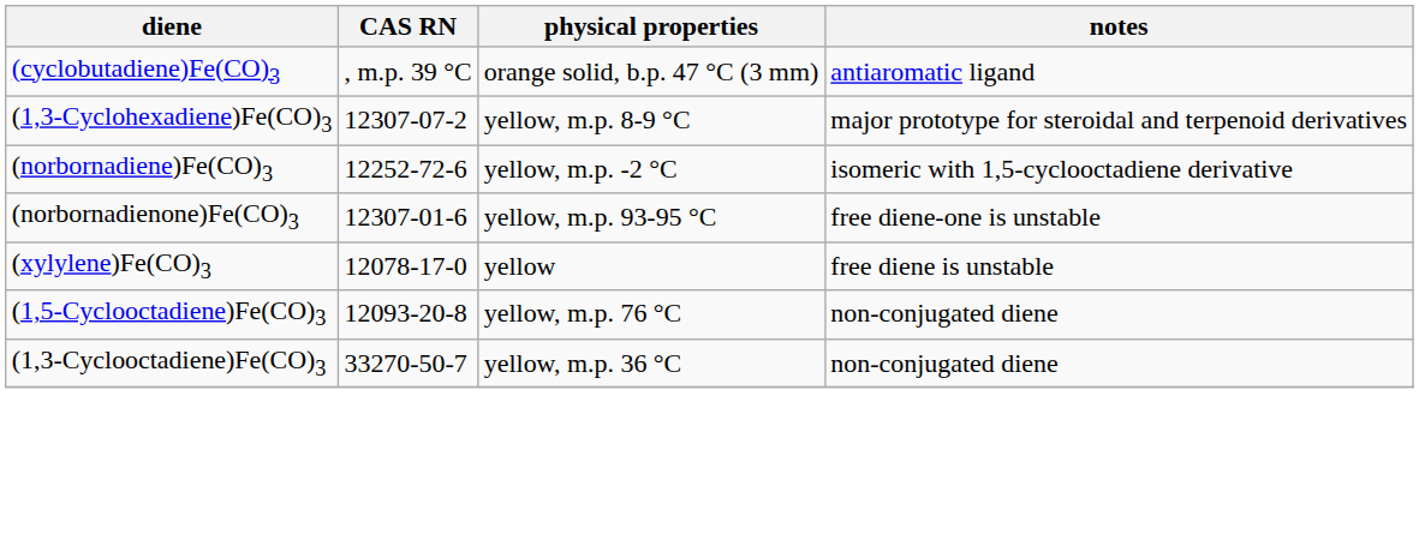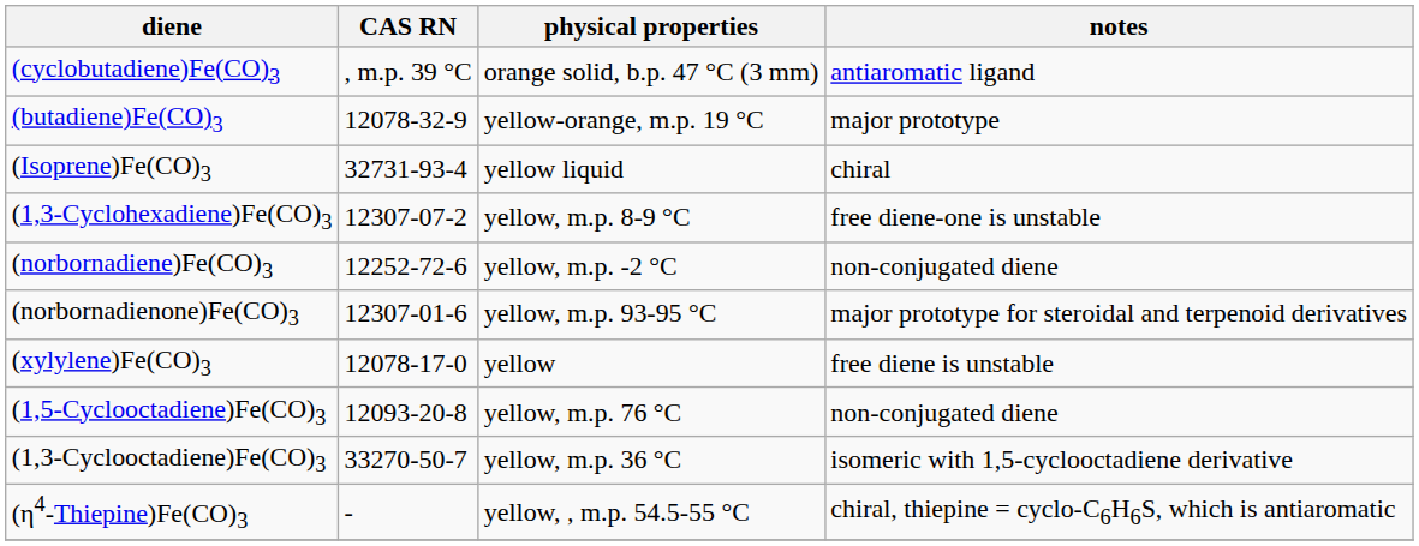+ row: (butadiene)Fe(CO)3 | 12078-32-9 | yellow-orange, m.p. 19 °C | major prototype
+ row: (Isoprene)Fe(CO)3 | 32731-93-4 | yellow liquid | chiral
(1,3-Cyclohexadiene)Fe(CO)3 | notes: major prototype for steroidal and terpenoid derivatives -> free diene-one is unstable
(norbornadiene)Fe(CO)3 | notes: isomeric with 1,5-cyclooctadiene derivative -> non-conjugated diene
(norbornadienone)Fe(CO)3 | notes: free diene-one is unstable -> major prototype for steroidal and terpenoid derivatives
(1,3-Cyclooctadiene)Fe(CO)3 | notes: non-conjugated diene -> isomeric with 1,5-cyclooctadiene derivative
+ row: (η4-Thiepine)Fe(CO)3 | - | yellow, , m.p. 54.5-55 °C | chiral, thiepine = cyclo-C6H6S, which is antiaromatic
